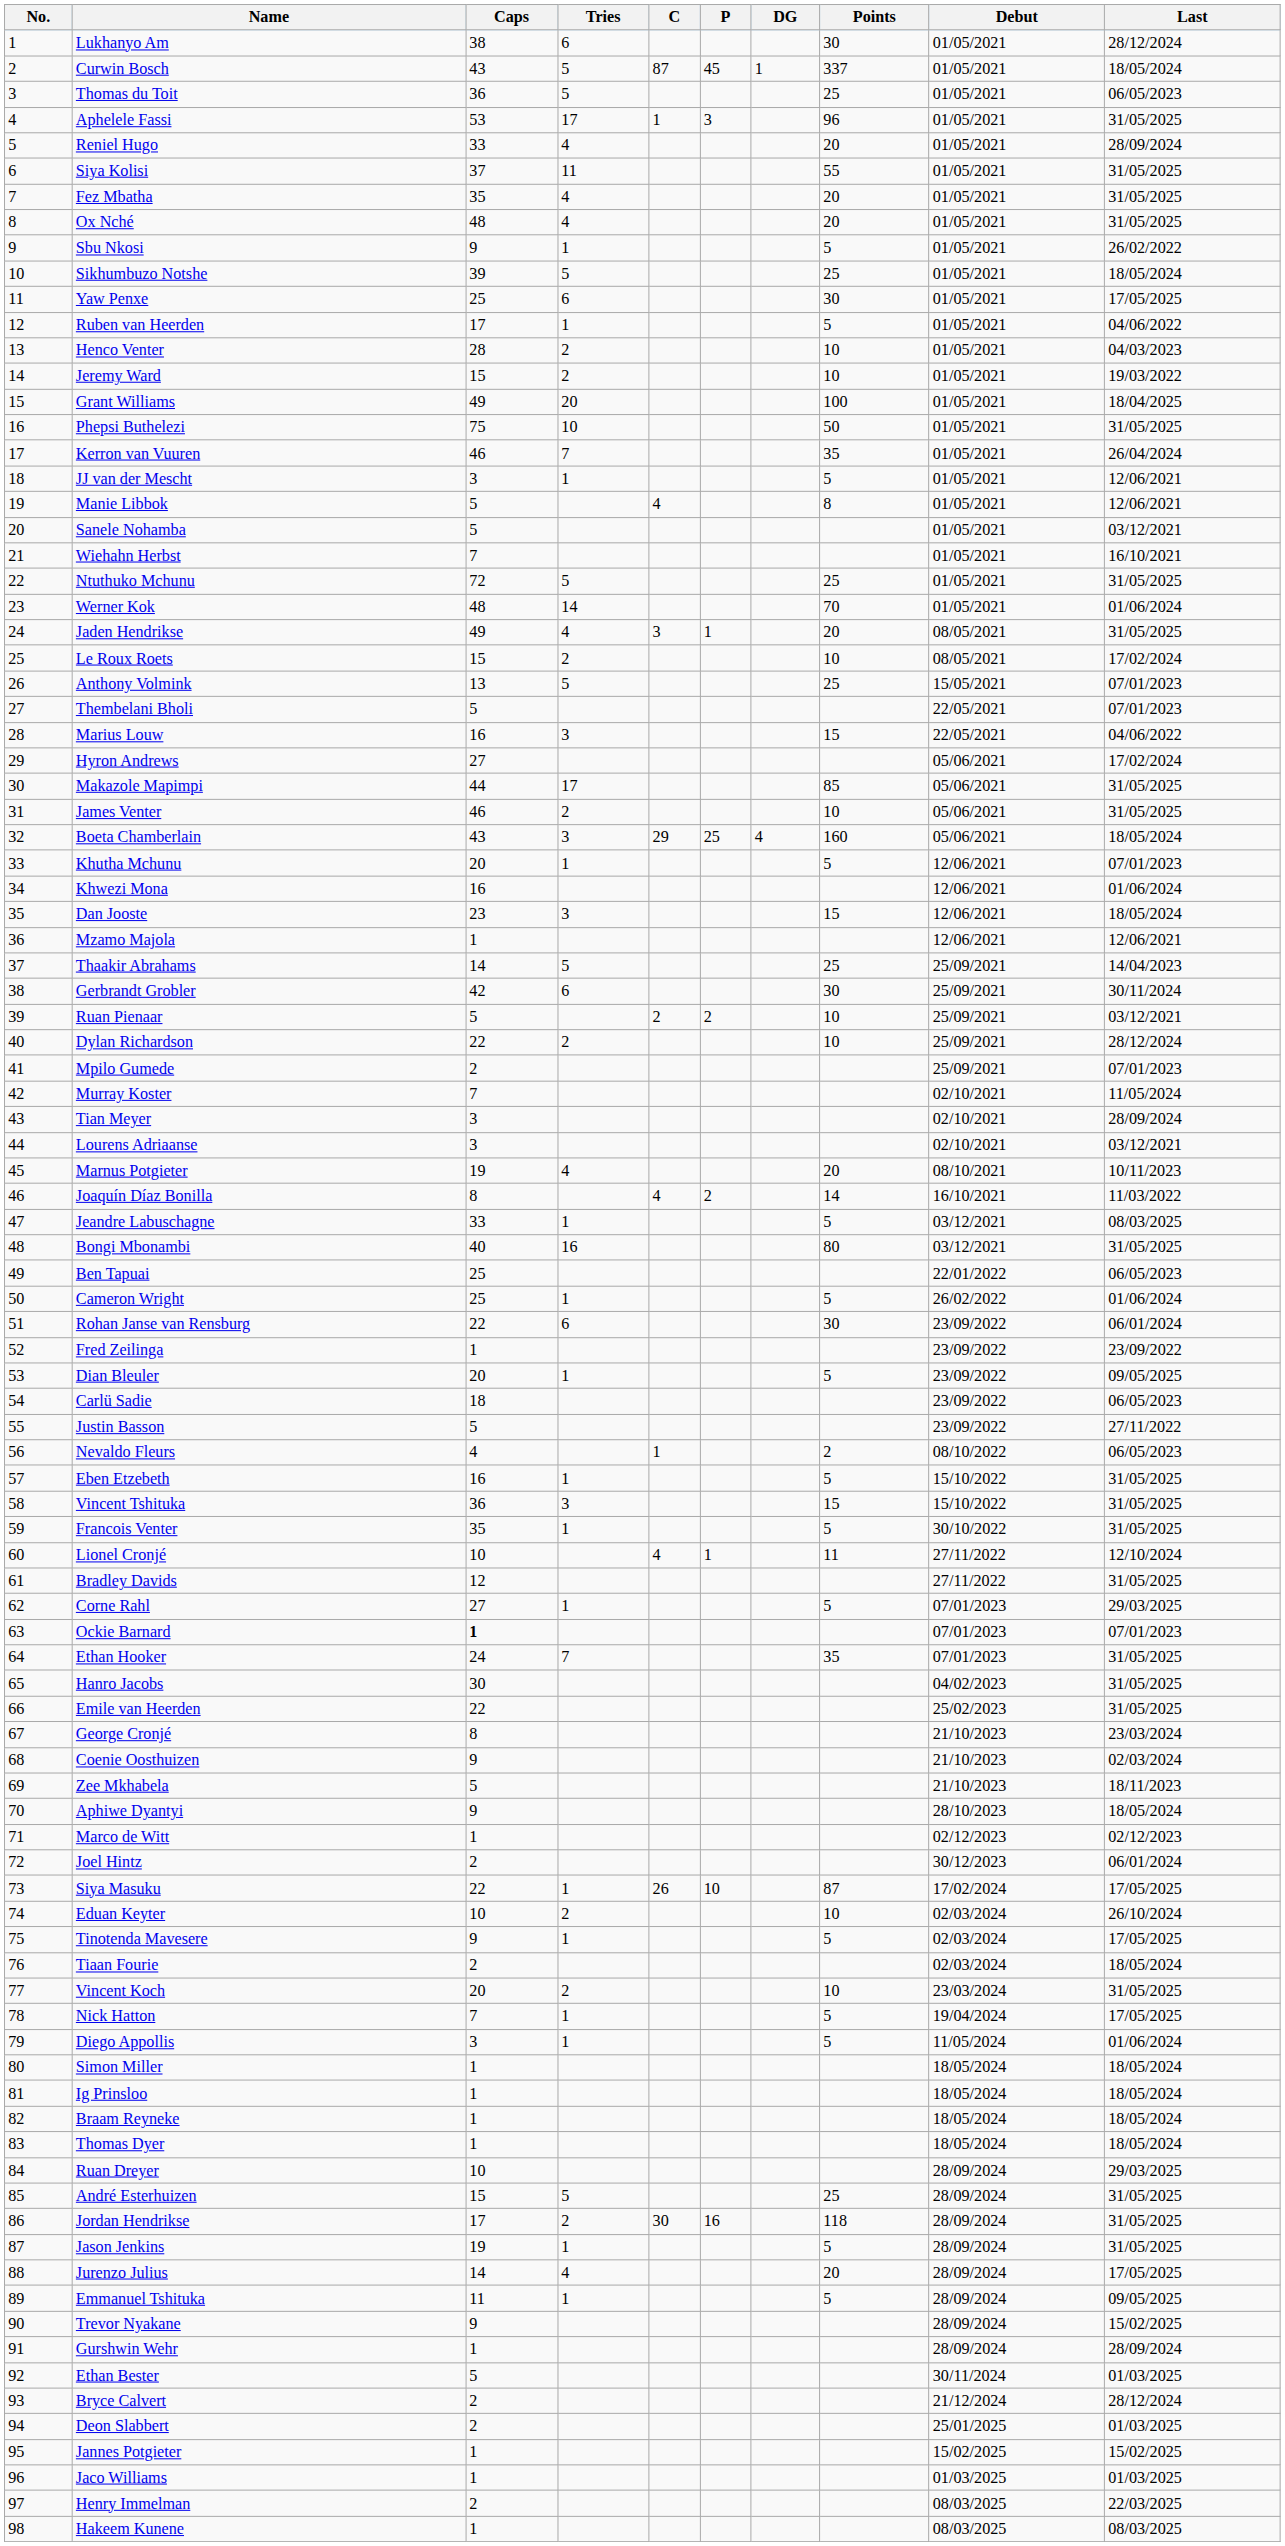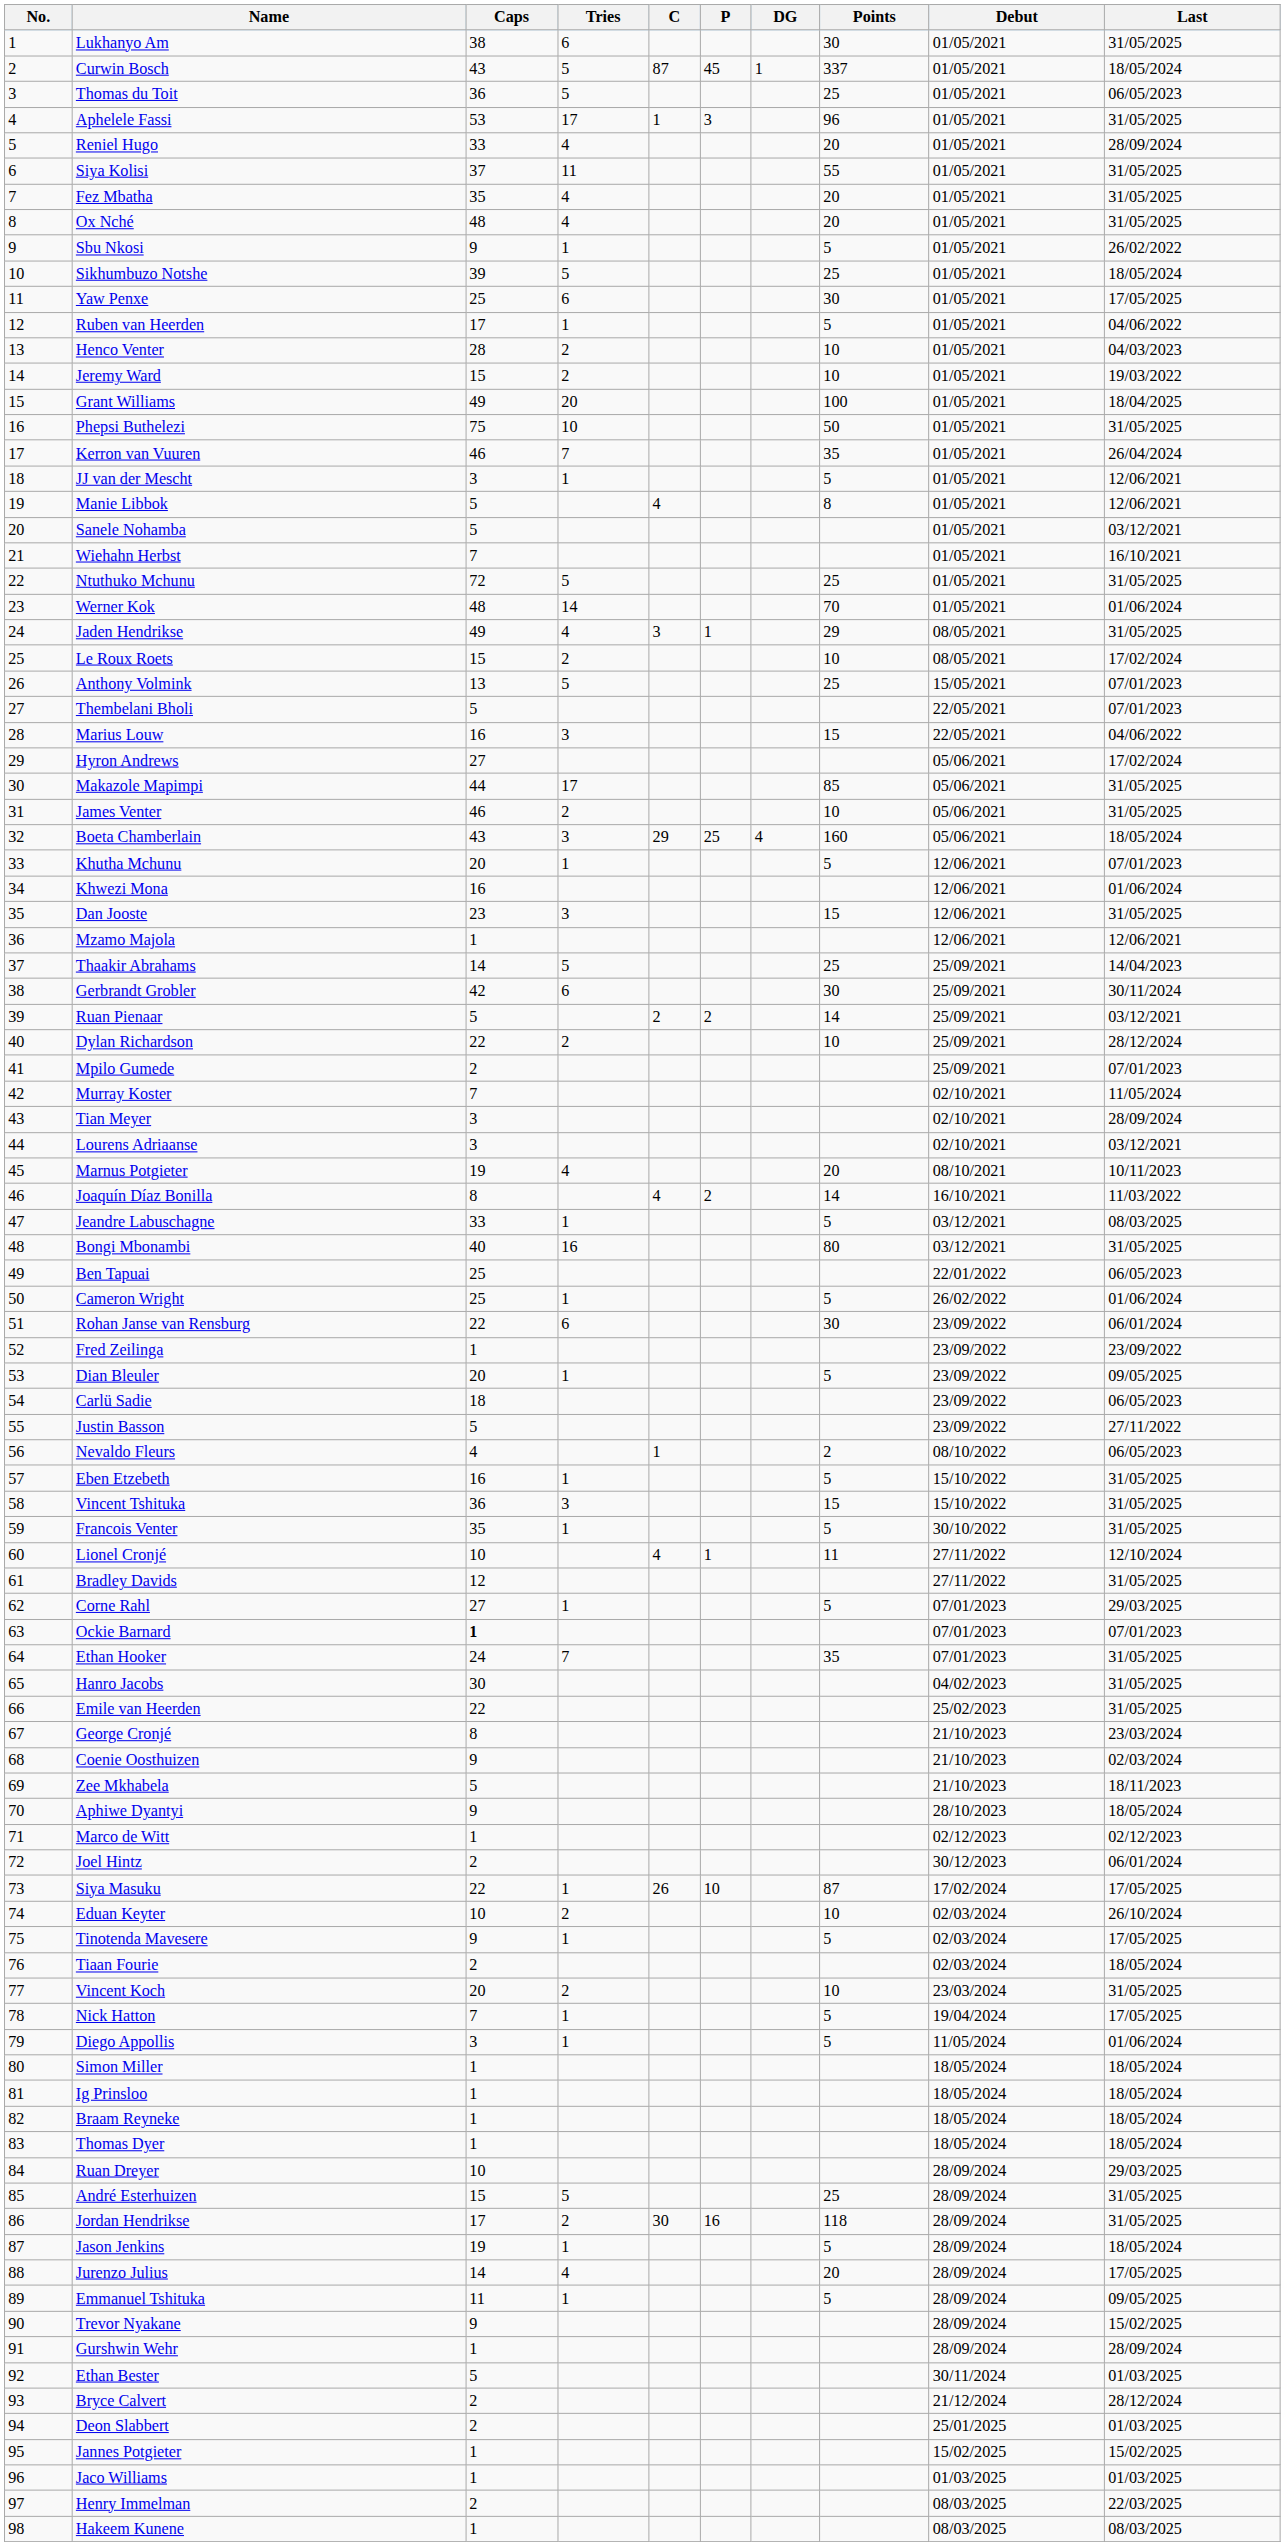Lukhanyo Am | Last: 28/12/2024 -> 31/05/2025
Jaden Hendrikse | Points: 20 -> 29
Dan Jooste | Last: 18/05/2024 -> 31/05/2025
Ruan Pienaar | Points: 10 -> 14
Jason Jenkins | Last: 31/05/2025 -> 18/05/2024
